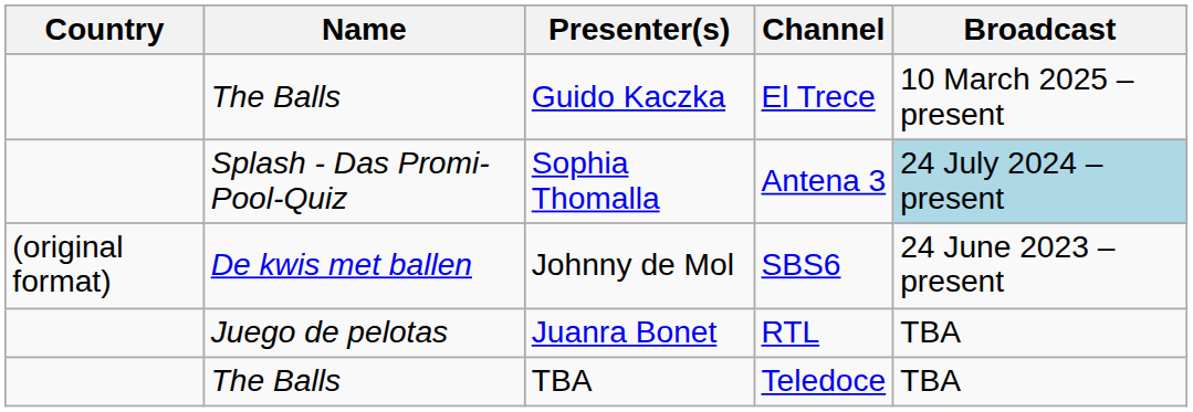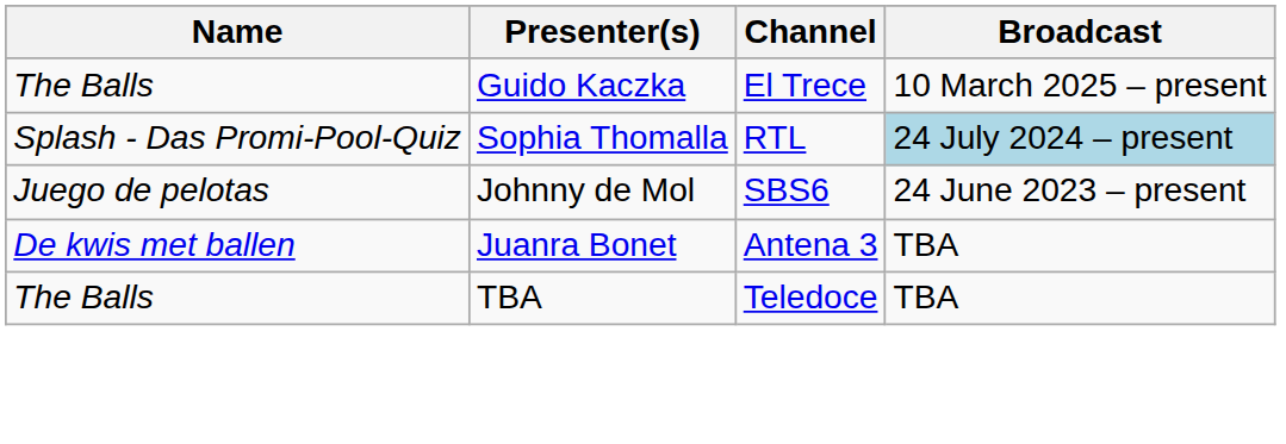- column: Country | (original format)
Sophia Thomalla | Channel: Antena 3 -> RTL
Johnny de Mol | Name: De kwis met ballen -> Juego de pelotas
Juanra Bonet | Name: Juego de pelotas -> De kwis met ballen
Juanra Bonet | Channel: RTL -> Antena 3
